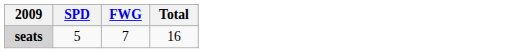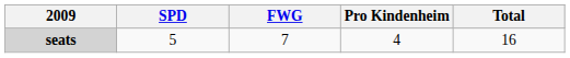+ column: Pro Kindenheim | 4
